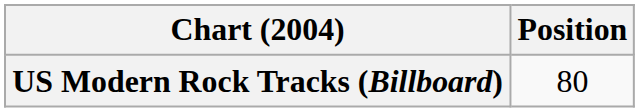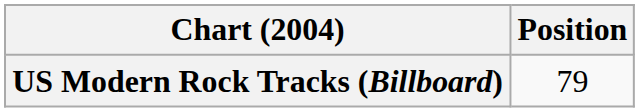US Modern Rock Tracks (Billboard) | Position: 80 -> 79
